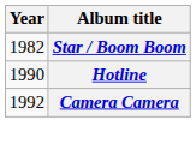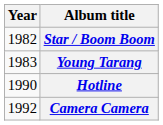+ row: 1983 | Young Tarang
